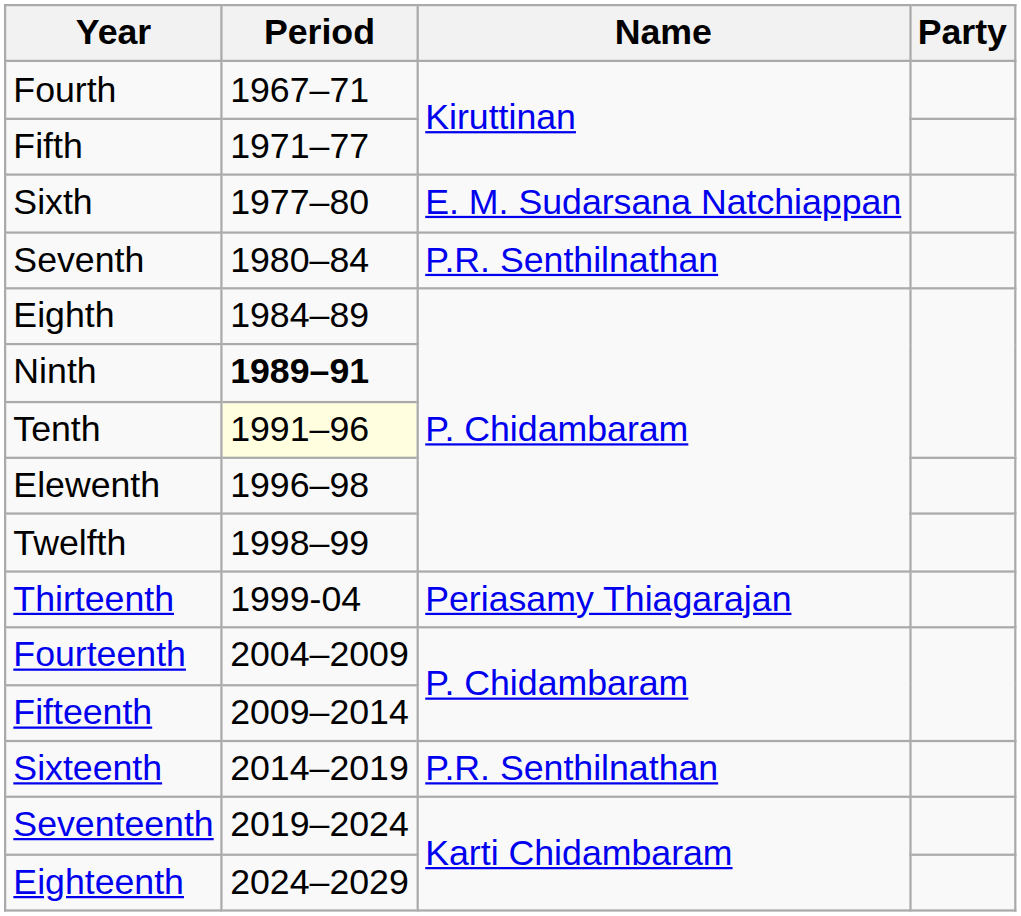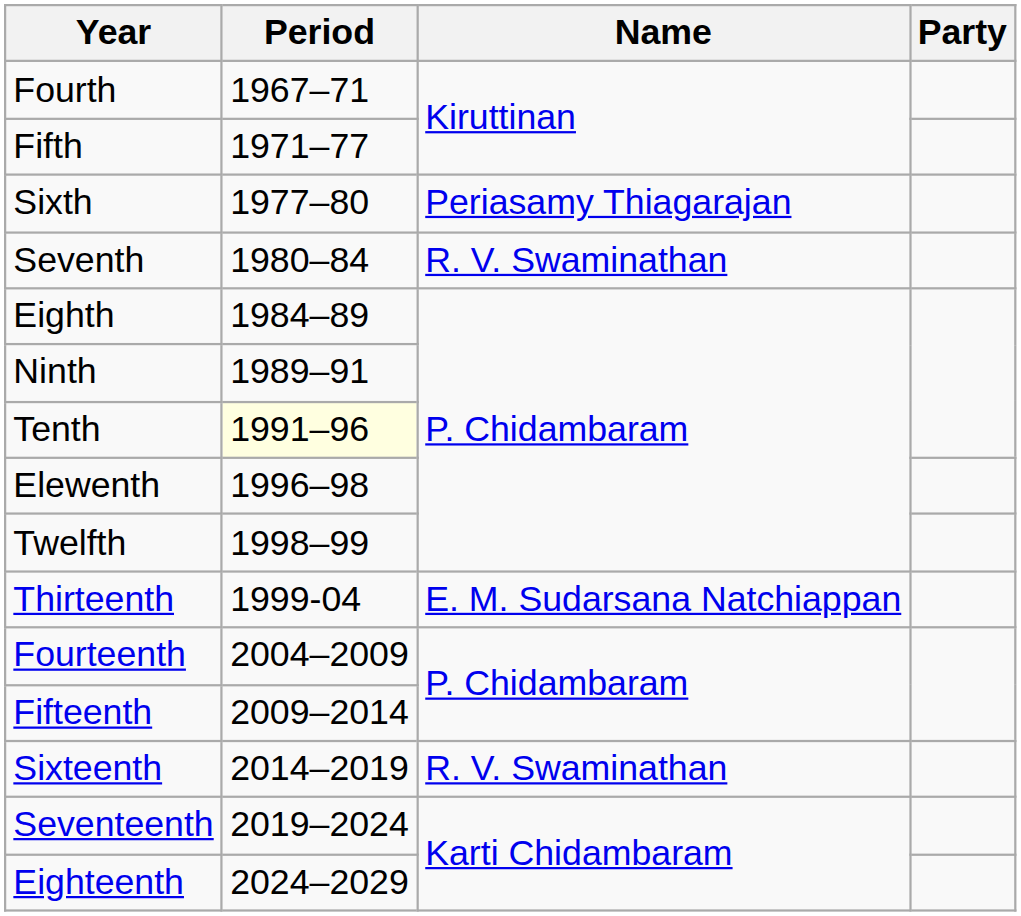Sixth | Name: E. M. Sudarsana Natchiappan -> Periasamy Thiagarajan
Seventh | Name: P.R. Senthilnathan -> R. V. Swaminathan
Ninth | Period: bold -> normal
Thirteenth | Name: Periasamy Thiagarajan -> E. M. Sudarsana Natchiappan
Sixteenth | Name: P.R. Senthilnathan -> R. V. Swaminathan
